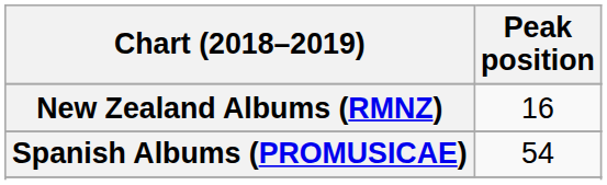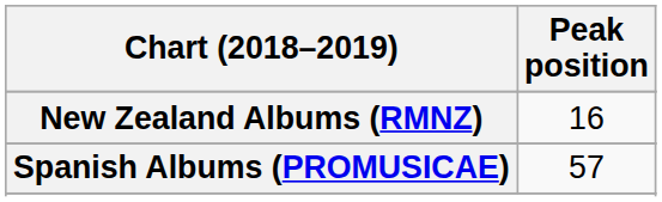Spanish Albums (PROMUSICAE) | Peak position: 54 -> 57
